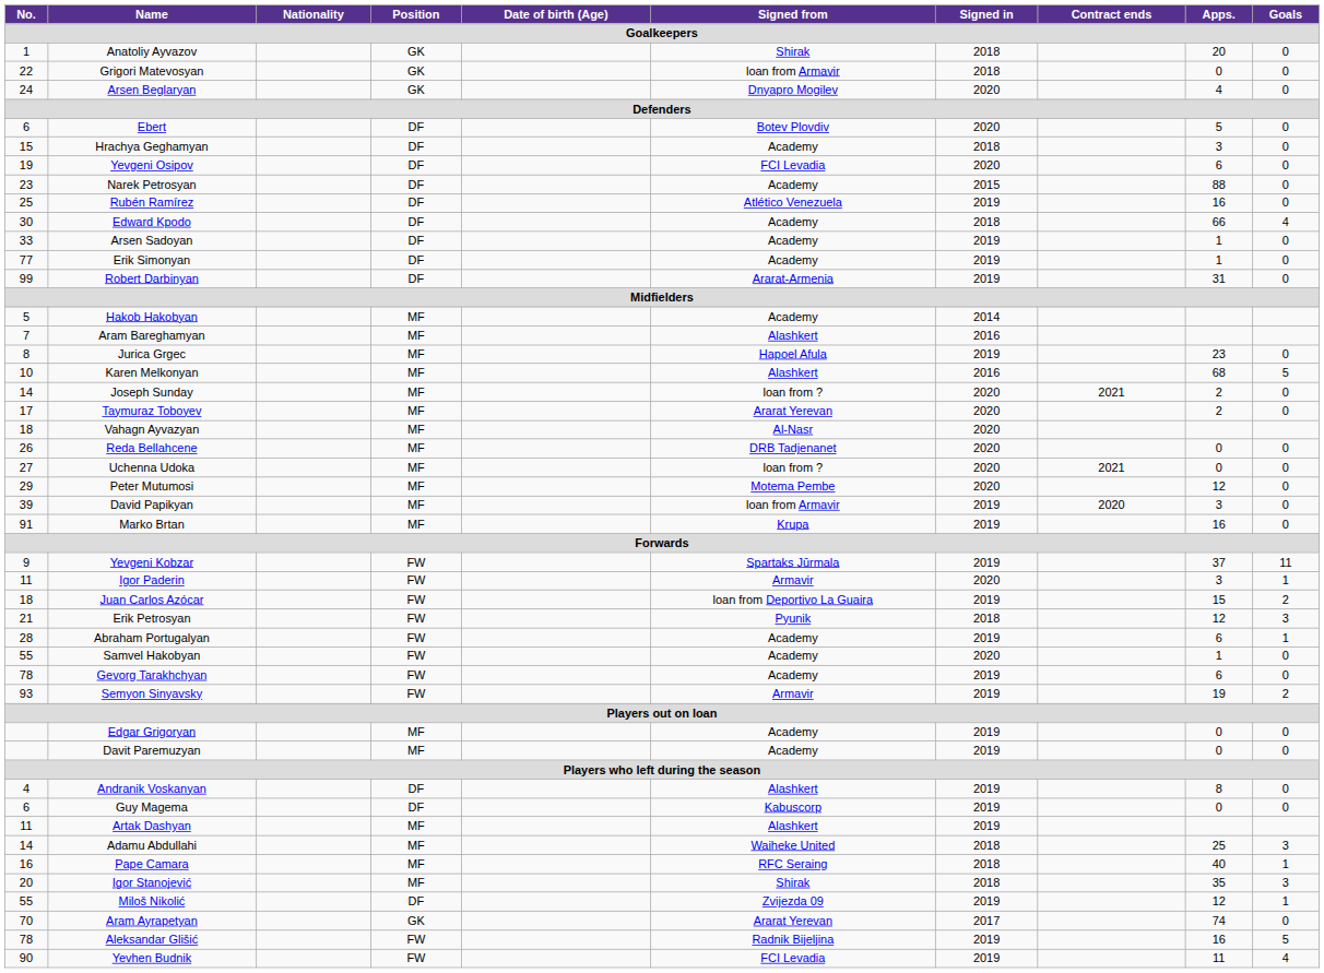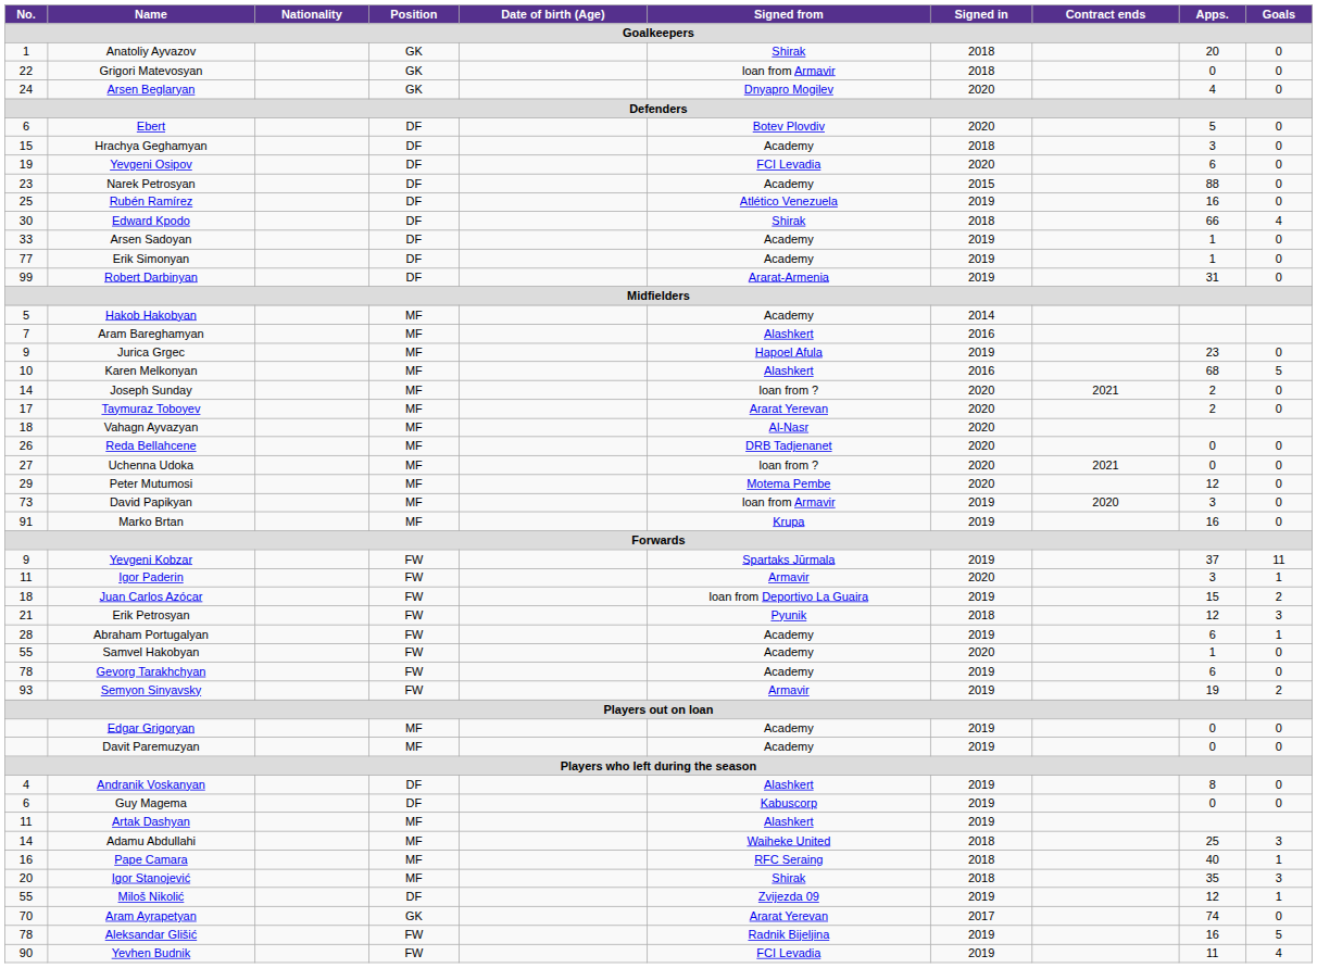Edward Kpodo | Signed from: Academy -> Shirak
Jurica Grgec | No.: 8 -> 9
David Papikyan | No.: 39 -> 73
